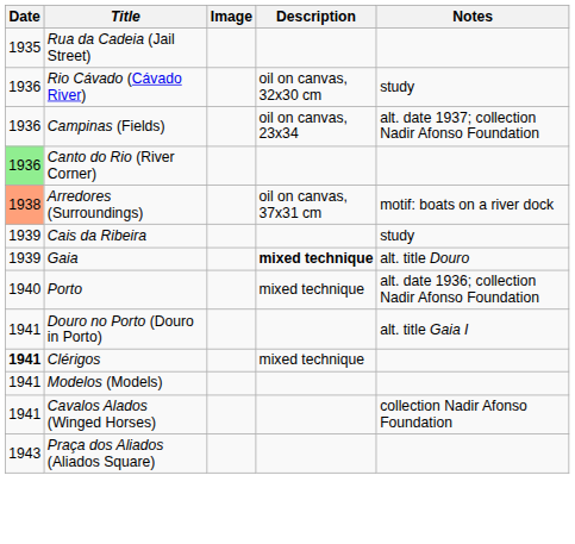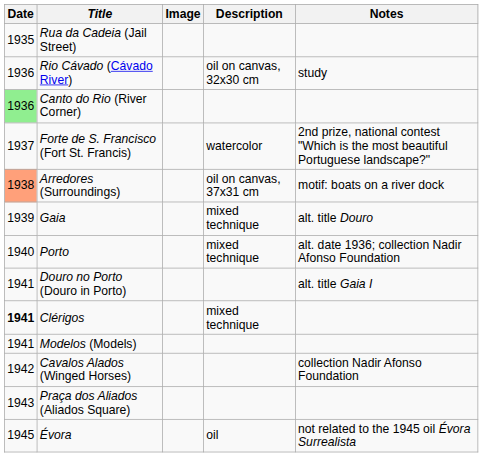- row: 1936 | Campinas (Fields) | oil on canvas, 23x34 | alt. date 1937; collection Nadir Afonso Foundation
+ row: 1937 | Forte de S. Francisco (Fort St. Francis) | watercolor | 2nd prize, national contest "Which is the most beautiful Portuguese landscape?"
- row: 1939 | Cais da Ribeira | study
Gaia | Description: bold -> normal
Cavalos Alados (Winged Horses) | Date: 1941 -> 1942
+ row: 1945 | Évora | oil | not related to the 1945 oil Évora Surrealista
